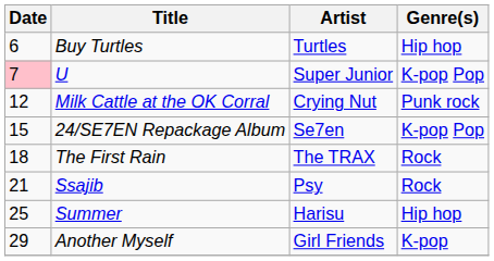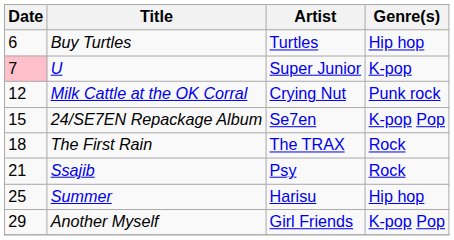U | Genre(s): K-pop Pop -> K-pop
Another Myself | Genre(s): K-pop -> K-pop Pop
